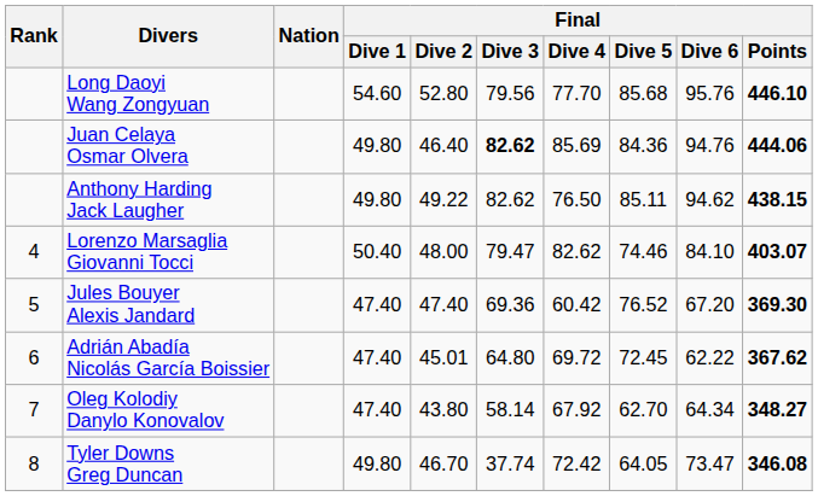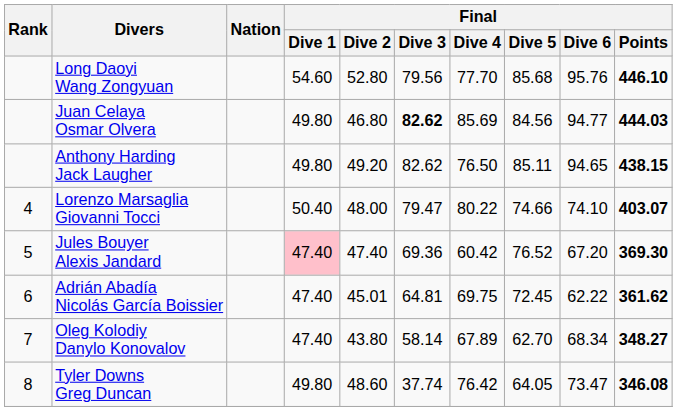Juan Celaya Osmar Olvera | Final / Dive 2: 46.40 -> 46.80
Juan Celaya Osmar Olvera | Final / Dive 5: 84.36 -> 84.56
Juan Celaya Osmar Olvera | Final / Dive 6: 94.76 -> 94.77
Juan Celaya Osmar Olvera | Final / Points: 444.06 -> 444.03
Anthony Harding Jack Laugher | Final / Dive 2: 49.22 -> 49.20
Anthony Harding Jack Laugher | Final / Dive 6: 94.62 -> 94.65
Lorenzo Marsaglia Giovanni Tocci | Final / Dive 4: 82.62 -> 80.22
Lorenzo Marsaglia Giovanni Tocci | Final / Dive 5: 74.46 -> 74.66
Lorenzo Marsaglia Giovanni Tocci | Final / Dive 6: 84.10 -> 74.10
Jules Bouyer Alexis Jandard | Final / Dive 1: no background -> pink background
Adrián Abadía Nicolás García Boissier | Final / Dive 3: 64.80 -> 64.81
Adrián Abadía Nicolás García Boissier | Final / Dive 4: 69.72 -> 69.75
Adrián Abadía Nicolás García Boissier | Final / Points: 367.62 -> 361.62
Oleg Kolodiy Danylo Konovalov | Final / Dive 4: 67.92 -> 67.89
Oleg Kolodiy Danylo Konovalov | Final / Dive 6: 64.34 -> 68.34
Tyler Downs Greg Duncan | Final / Dive 2: 46.70 -> 48.60
Tyler Downs Greg Duncan | Final / Dive 4: 72.42 -> 76.42
